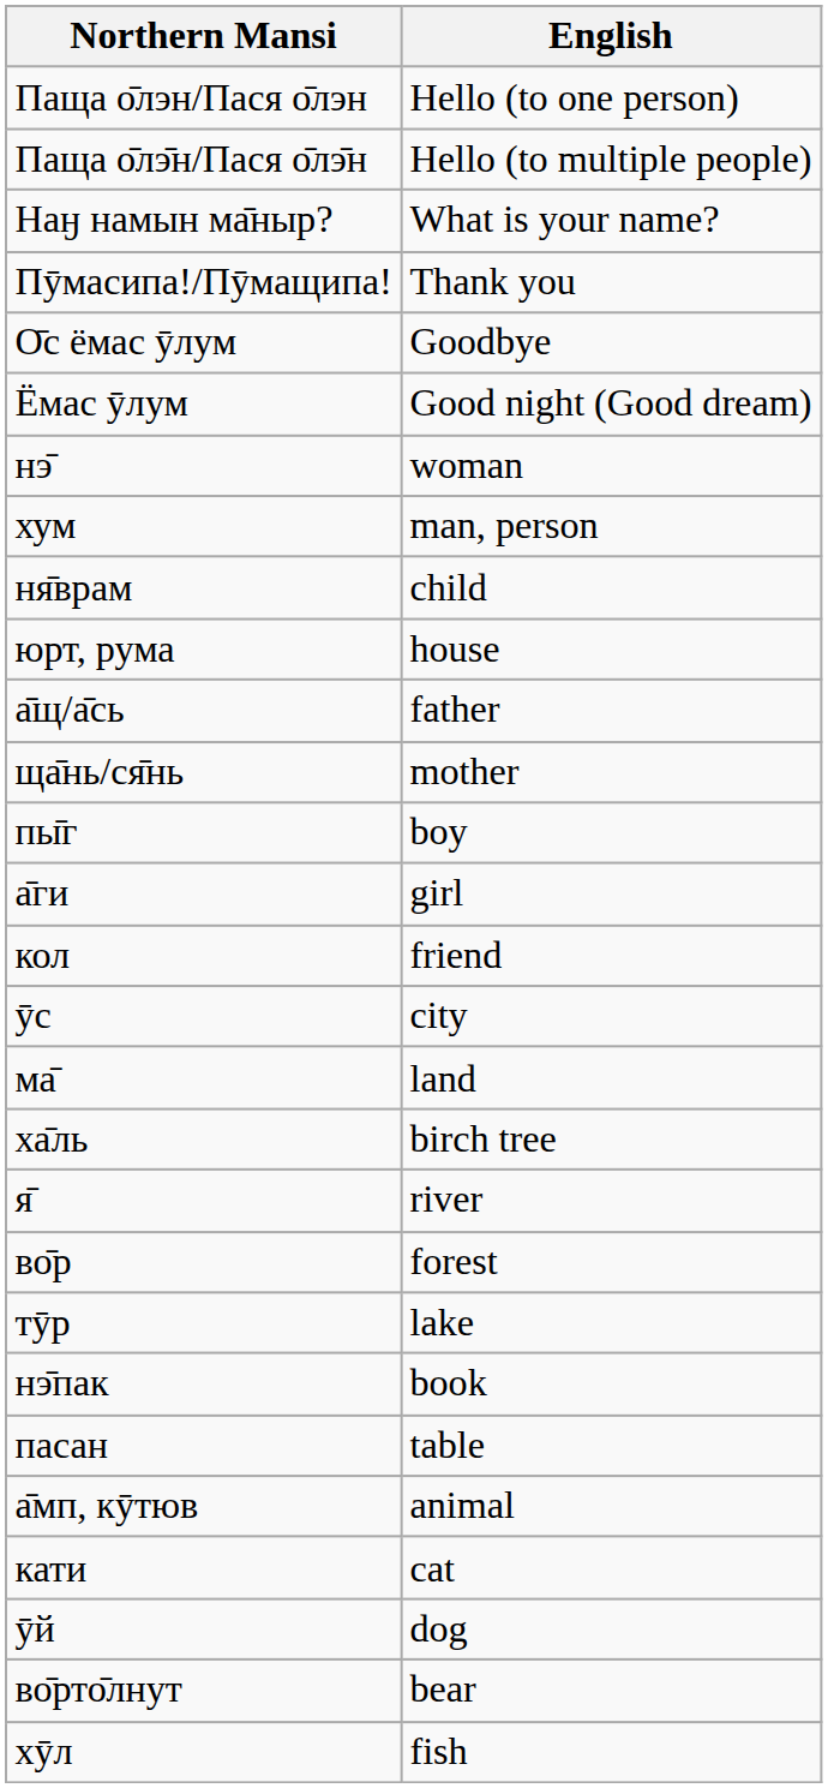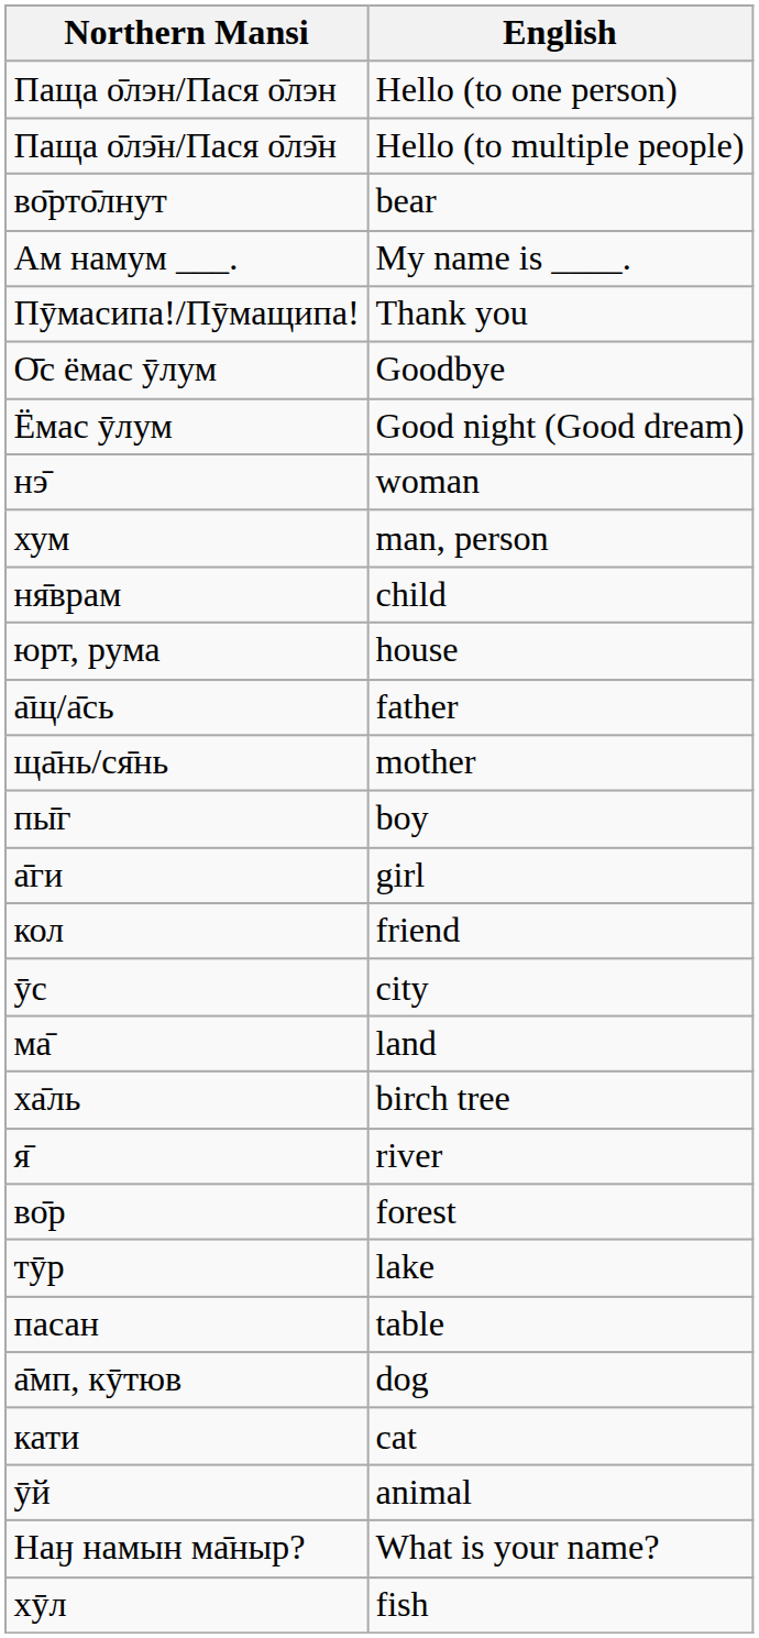rows swapped: Наӈ намын ма̄ныр? <-> во̄рто̄лнут
+ row: Ам намум ___. | My name is ____.
- row: нэ̄пак | book
а̄мп, кӯтюв | English: animal -> dog
ӯй | English: dog -> animal
